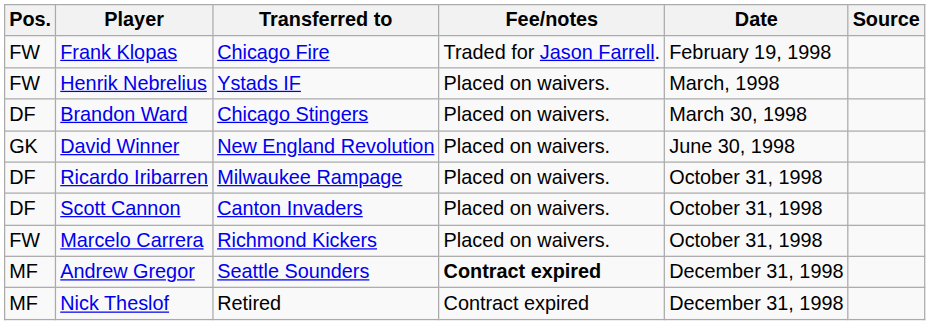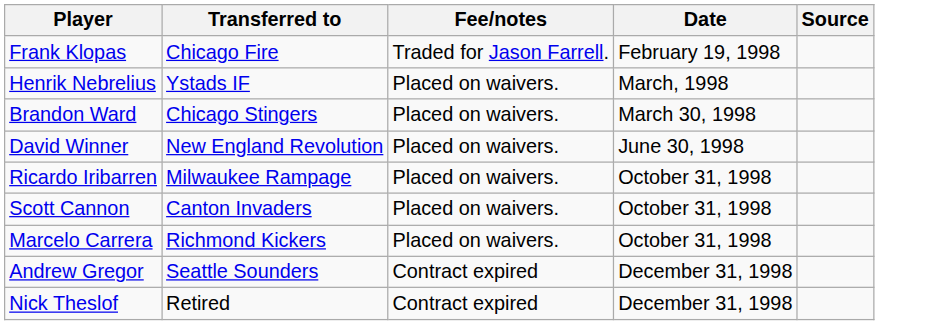- column: Pos. | FW | FW | DF | GK | DF | DF | FW | MF | MF
Andrew Gregor | Fee/notes: bold -> normal
